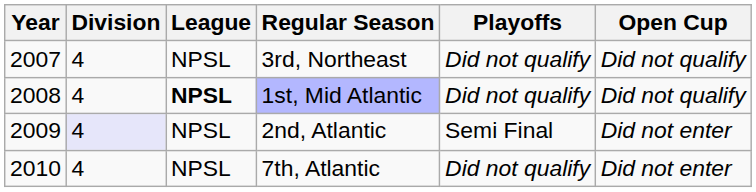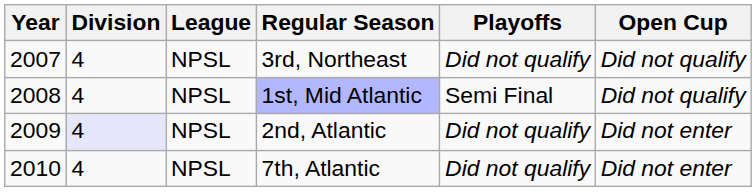1st, Mid Atlantic | League: bold -> normal
1st, Mid Atlantic | Playoffs: Did not qualify -> Semi Final
2nd, Atlantic | Playoffs: Semi Final -> Did not qualify
